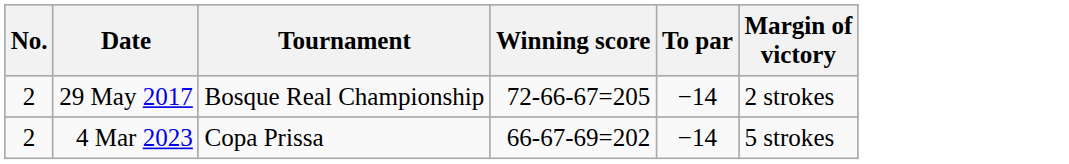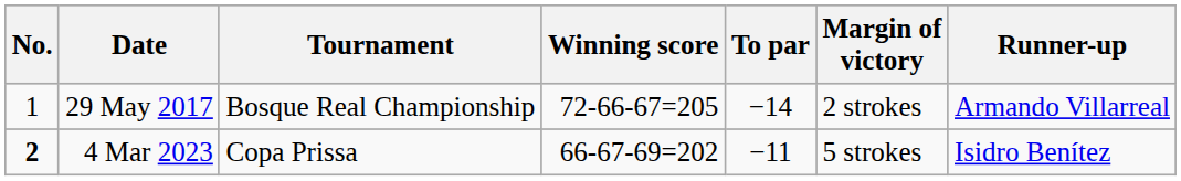+ column: Runner-up | Armando Villarreal | Isidro Benítez
29 May 2017 | No.: 2 -> 1
4 Mar 2023 | No.: normal -> bold
4 Mar 2023 | To par: −14 -> −11
